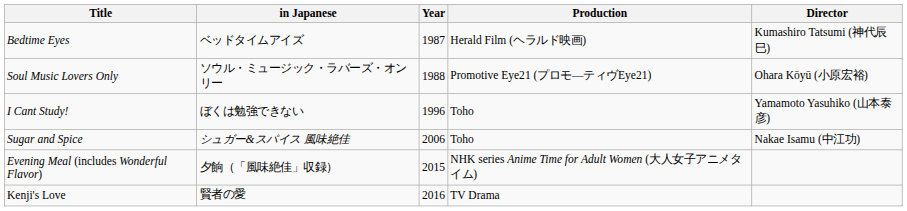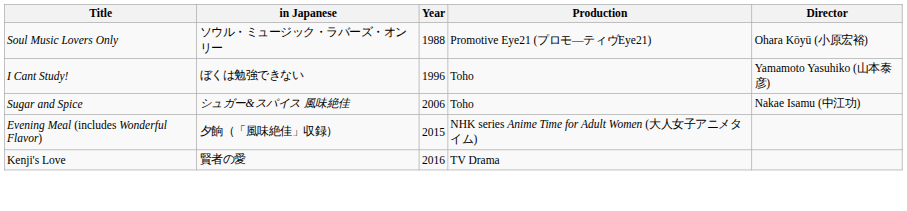- row: Bedtime Eyes | ベッドタイムアイズ | 1987 | Herald Film (ヘラルド映画) | Kumashiro Tatsumi (神代辰巳)
